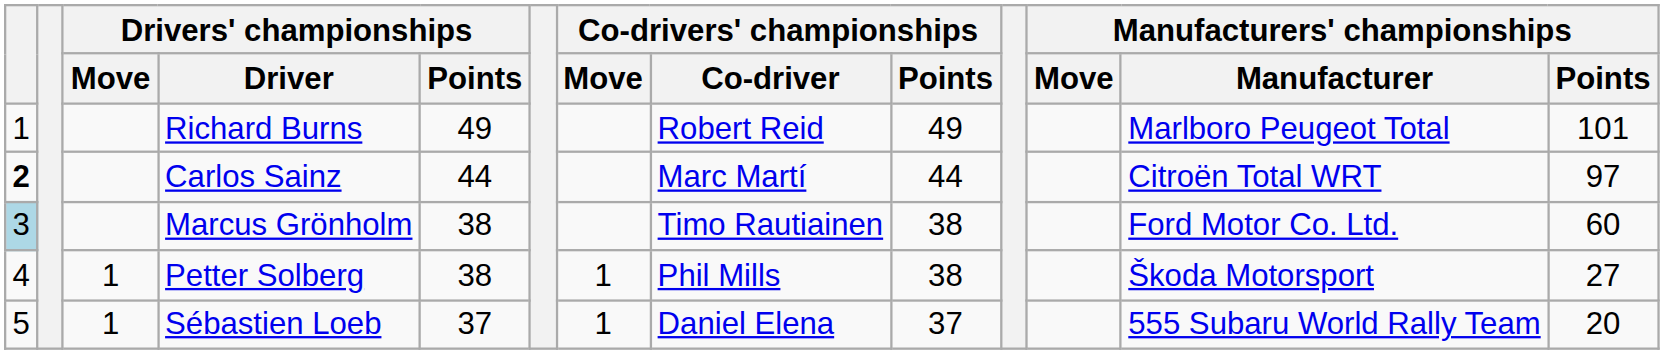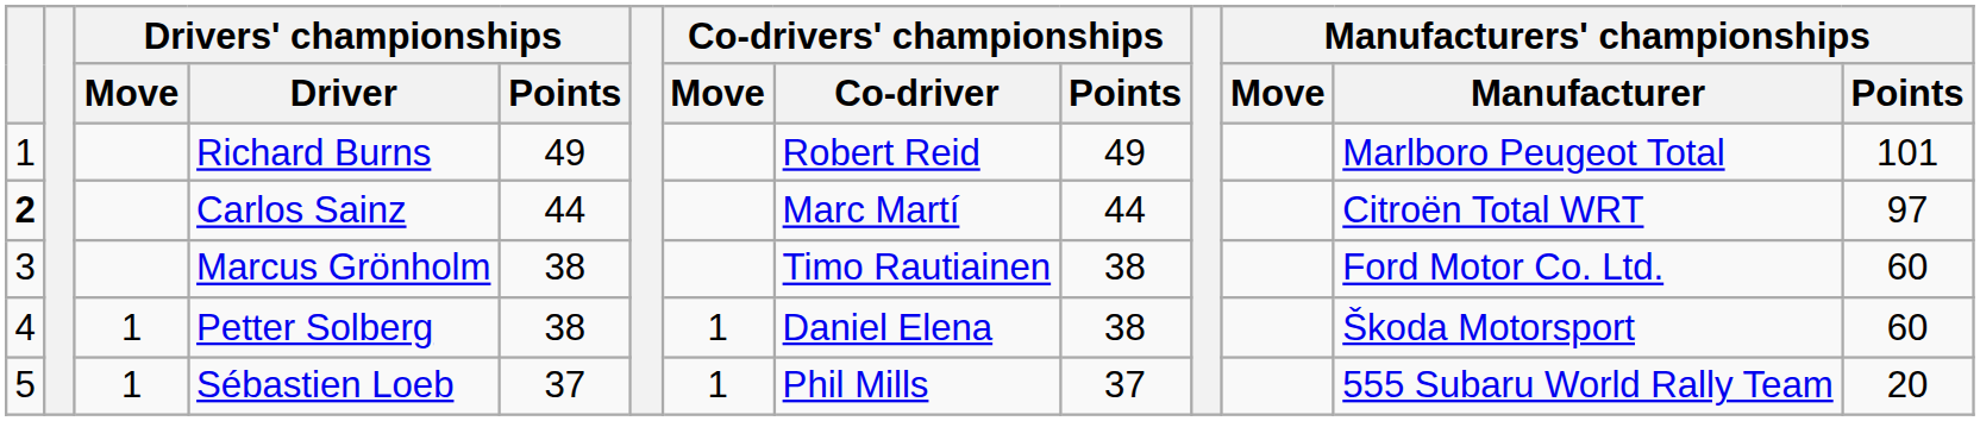Marcus Grönholm | column 1: lightblue background -> no background
Petter Solberg | Co-drivers' championships / Co-driver: Phil Mills -> Daniel Elena
Petter Solberg | Manufacturers' championships / Points: 27 -> 60
Sébastien Loeb | Co-drivers' championships / Co-driver: Daniel Elena -> Phil Mills
